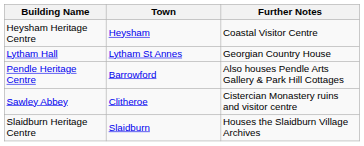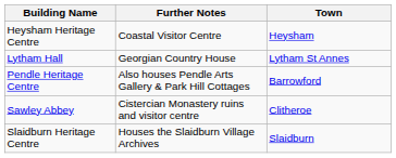columns swapped: Town <-> Further Notes
